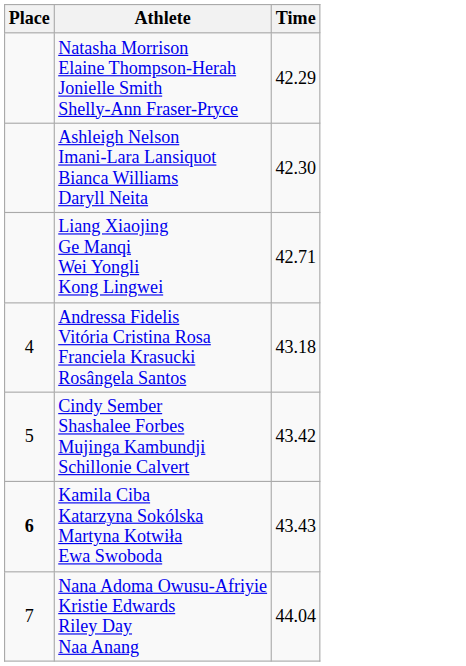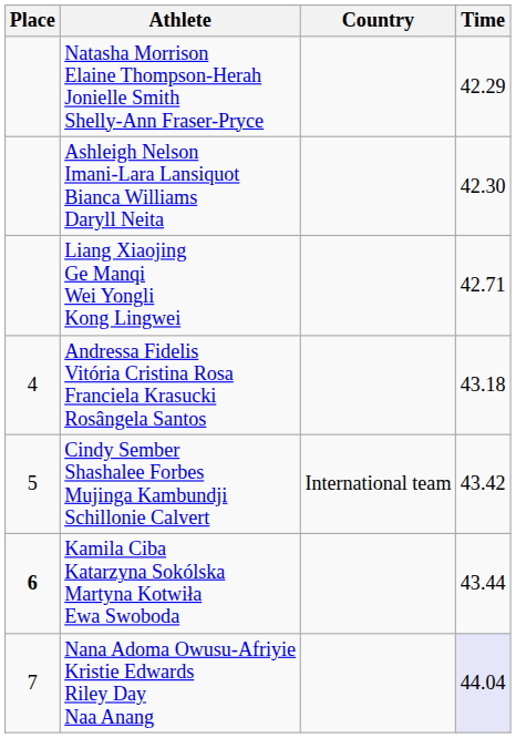+ column: Country | International team
Kamila Ciba Katarzyna Sokólska Martyna Kotwiła Ewa Swoboda | Time: 43.43 -> 43.44
Nana Adoma Owusu-Afriyie Kristie Edwards Riley Day Naa Anang | Time: no background -> lavender background
